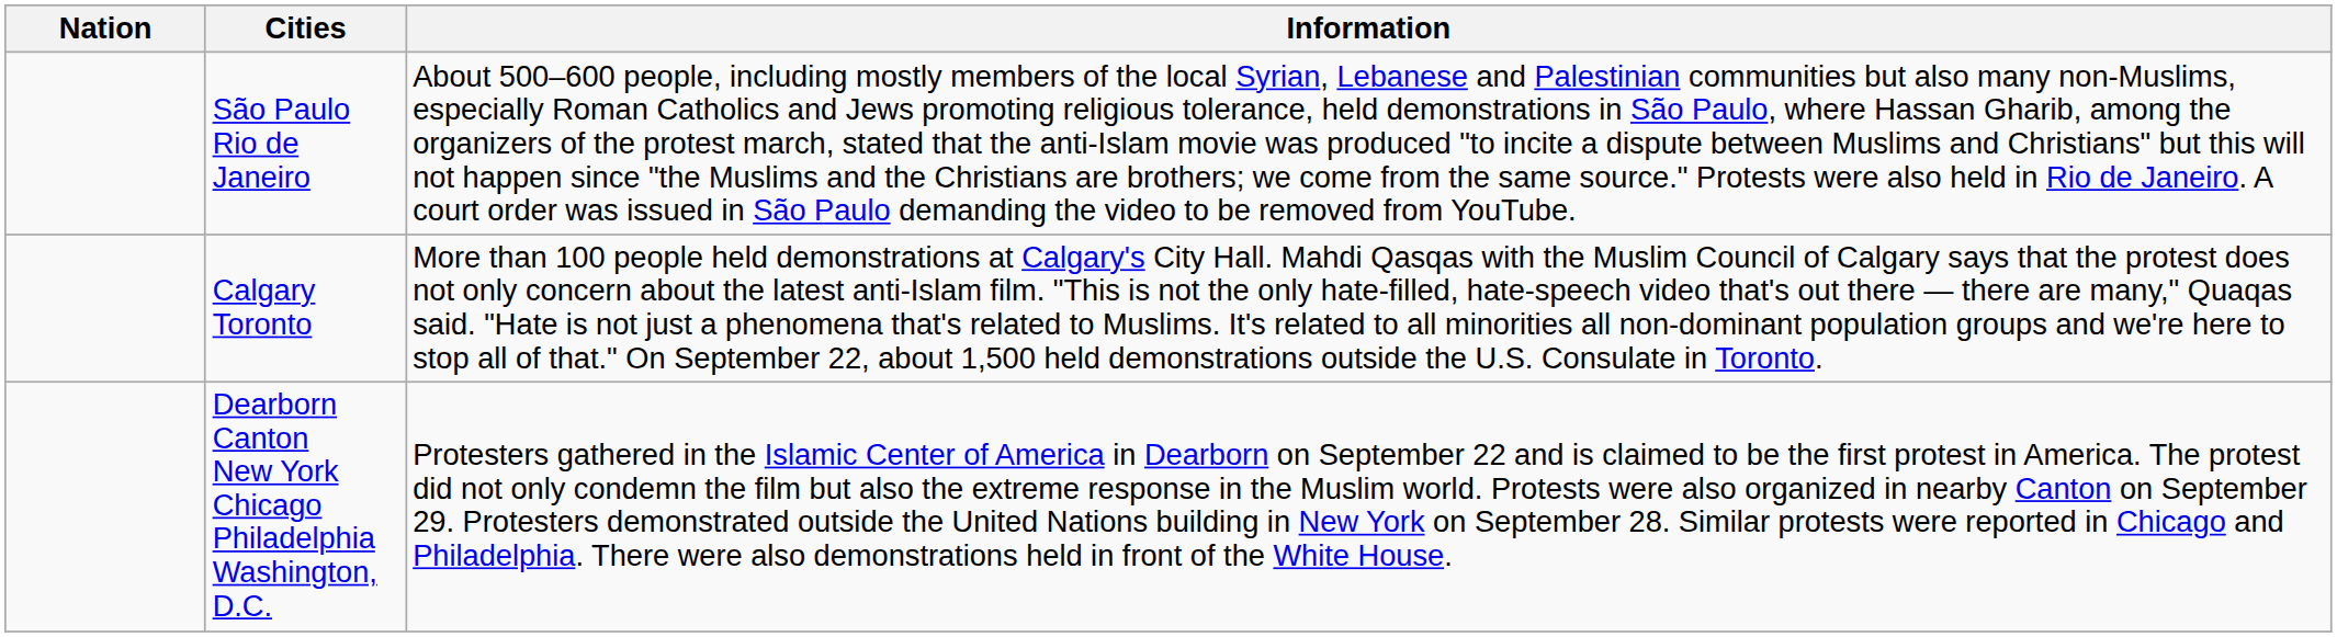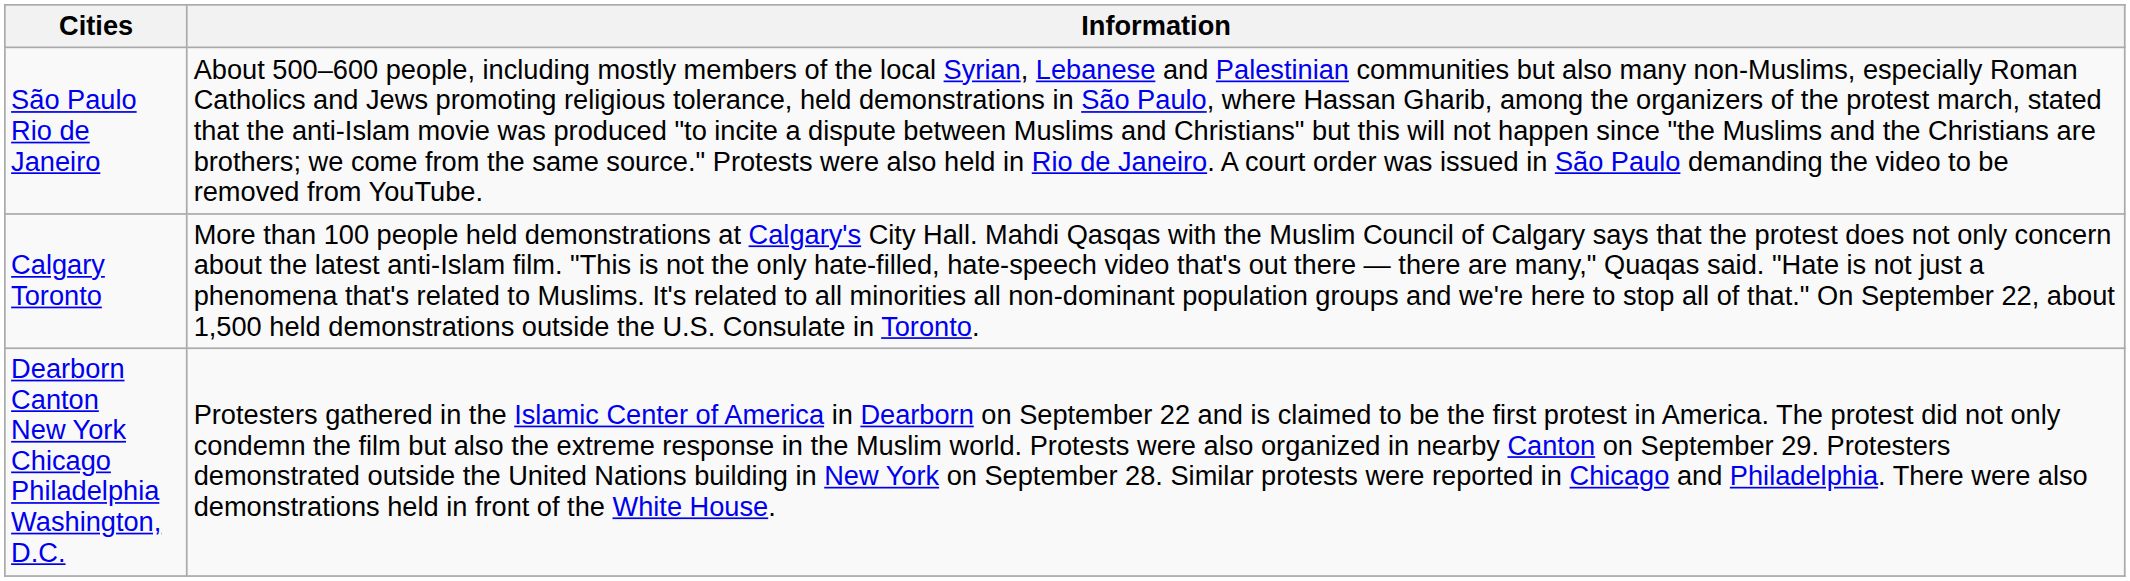- column: Nation
